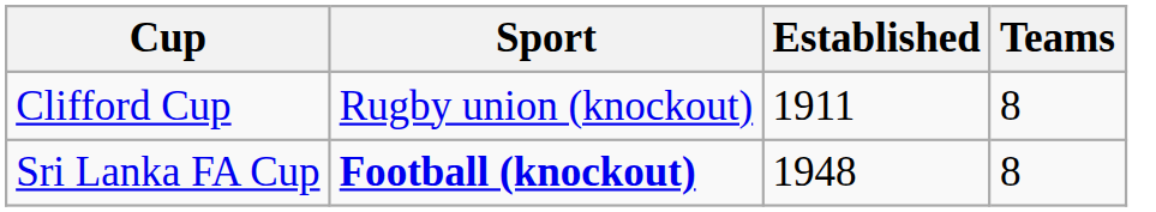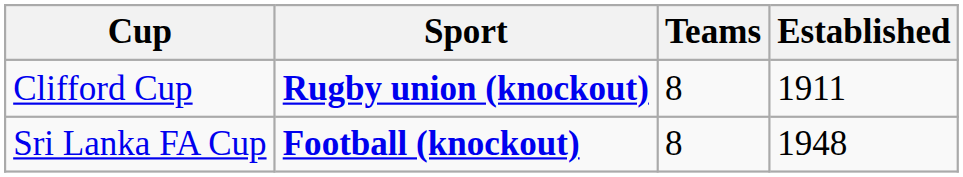columns swapped: Teams <-> Established
Clifford Cup | Sport: normal -> bold
